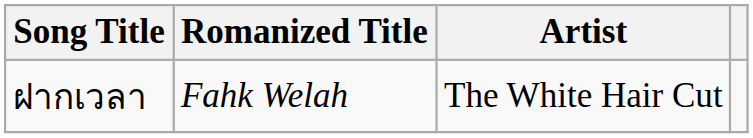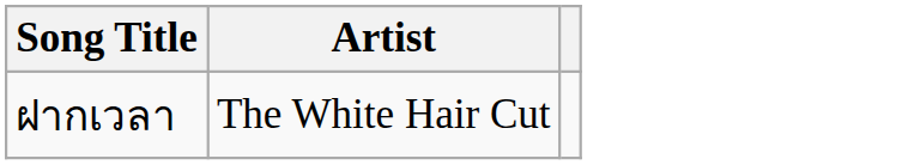- column: Romanized Title | Fahk Welah
